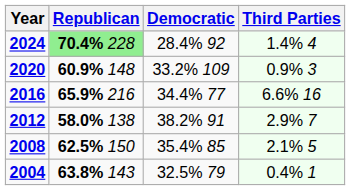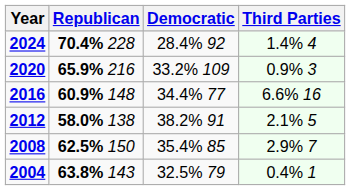2024 | Republican: lightgreen background -> no background
2020 | Republican: 60.9% 148 -> 65.9% 216
2016 | Republican: 65.9% 216 -> 60.9% 148
2012 | Third Parties: 2.9% 7 -> 2.1% 5
2008 | Third Parties: 2.1% 5 -> 2.9% 7
